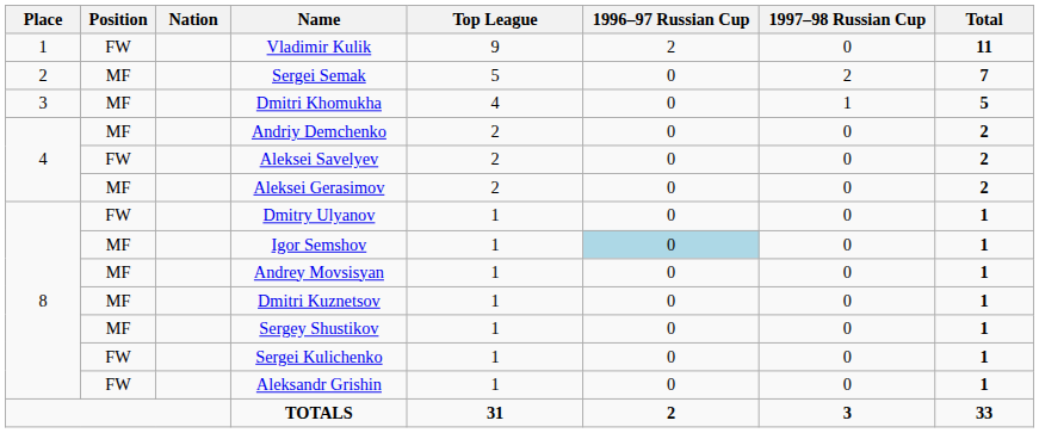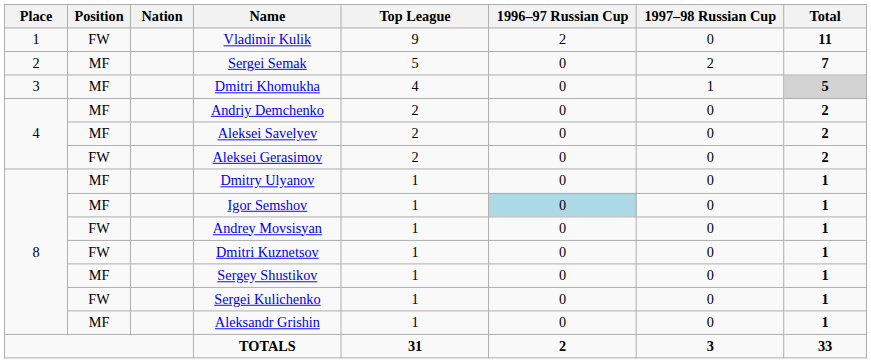Dmitri Khomukha | Total: no background -> lightgrey background
Aleksei Savelyev | Position: FW -> MF
Aleksei Gerasimov | Position: MF -> FW
Dmitry Ulyanov | Position: FW -> MF
Andrey Movsisyan | Position: MF -> FW
Dmitri Kuznetsov | Position: MF -> FW
Aleksandr Grishin | Position: FW -> MF
